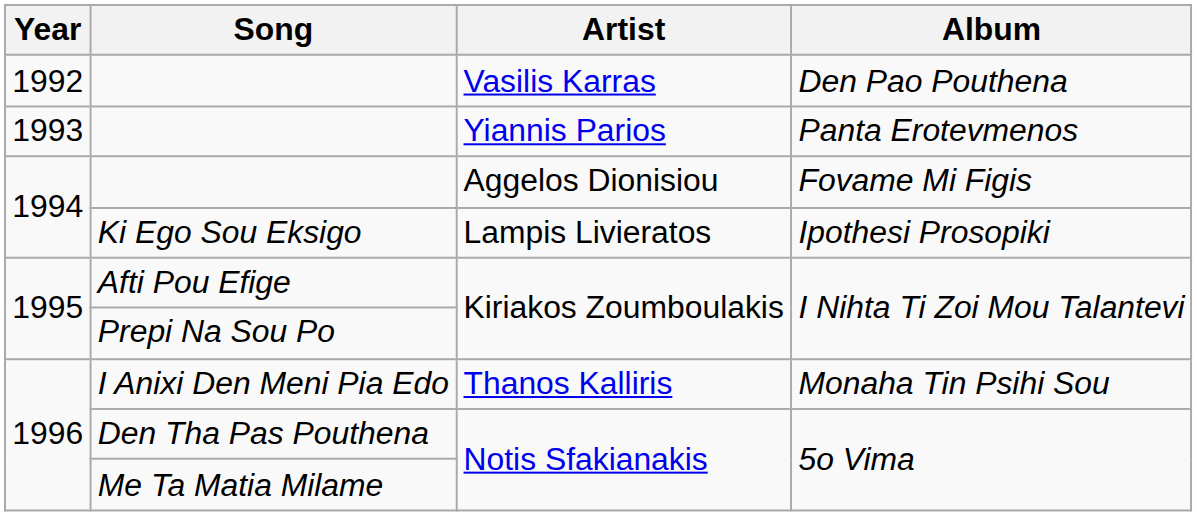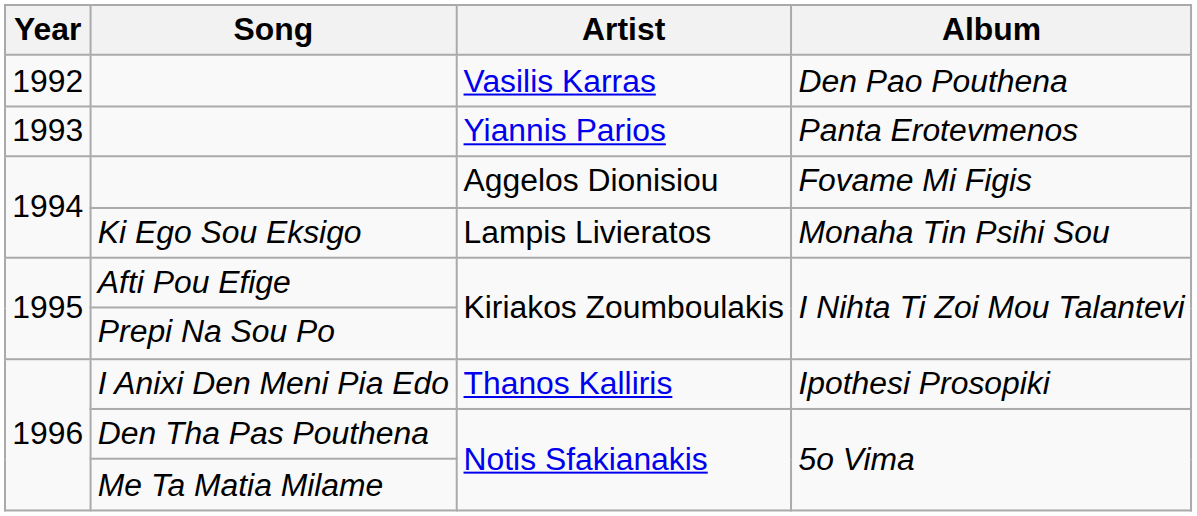Ki Ego Sou Eksigo | Album: Ipothesi Prosopiki -> Monaha Tin Psihi Sou
I Anixi Den Meni Pia Edo | Album: Monaha Tin Psihi Sou -> Ipothesi Prosopiki
